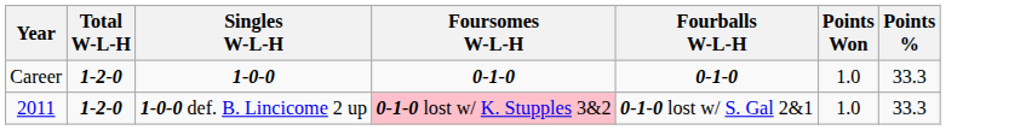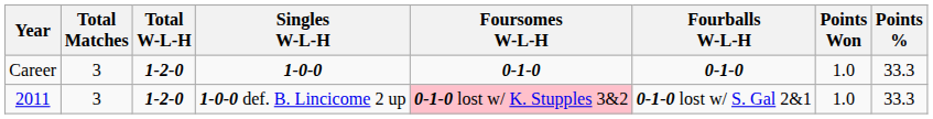+ column: Total Matches | 3 | 3
